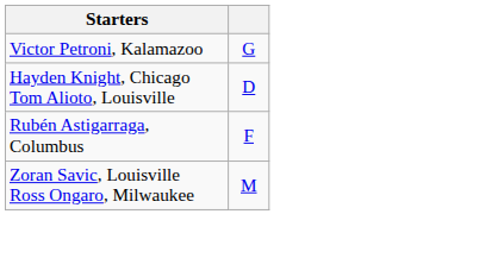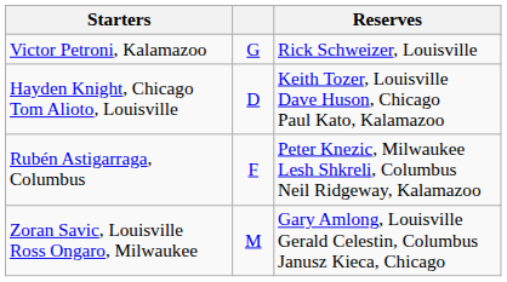+ column: Reserves | Rick Schweizer, Louisville | Keith Tozer, Louisville Dave Huson, Chicago Paul Kato, Kalamazoo | Peter Knezic, Milwaukee Lesh Shkreli, Columbus Neil Ridgeway, Kalamazoo | Gary Amlong, Louisville Gerald Celestin, Columbus Janusz Kieca, Chicago
